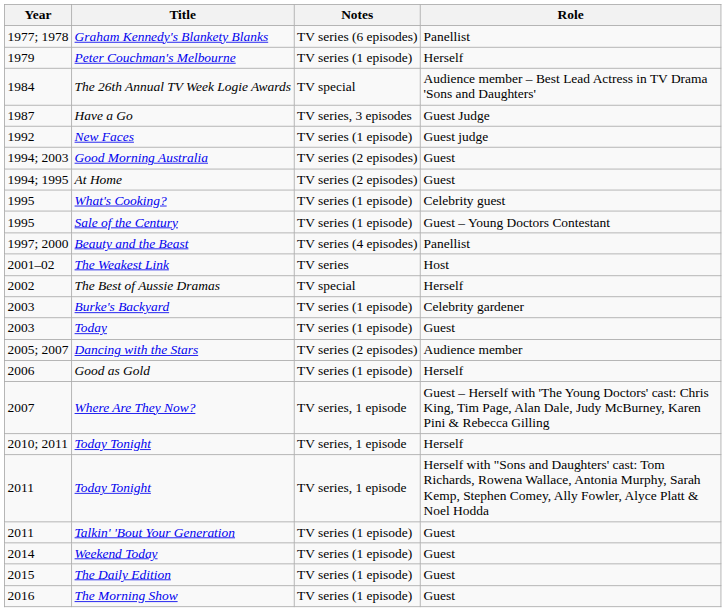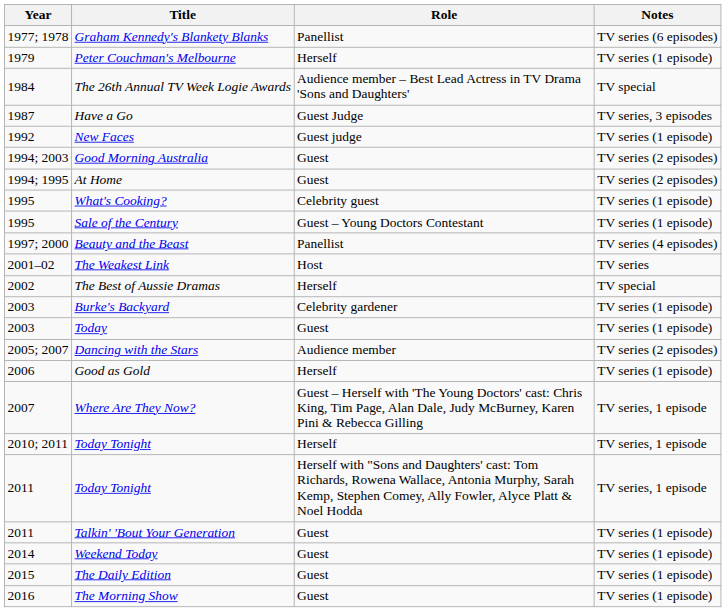columns swapped: Role <-> Notes
